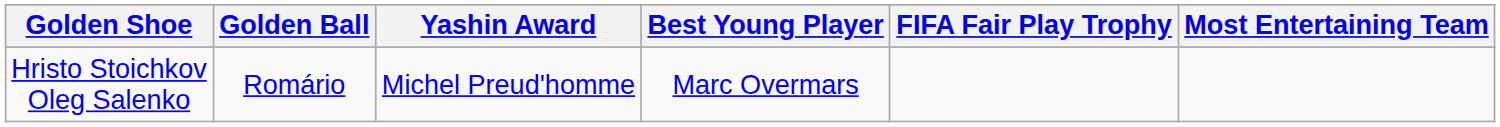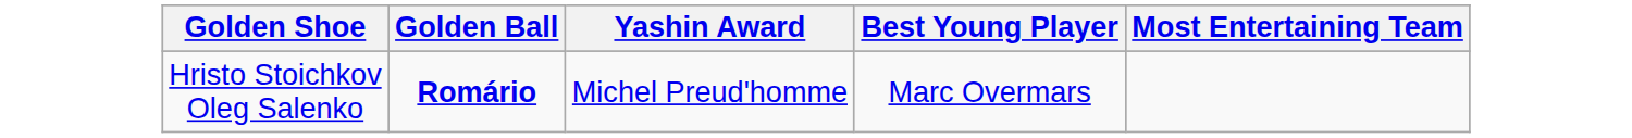- column: FIFA Fair Play Trophy
Hristo Stoichkov Oleg Salenko | Golden Ball: normal -> bold
